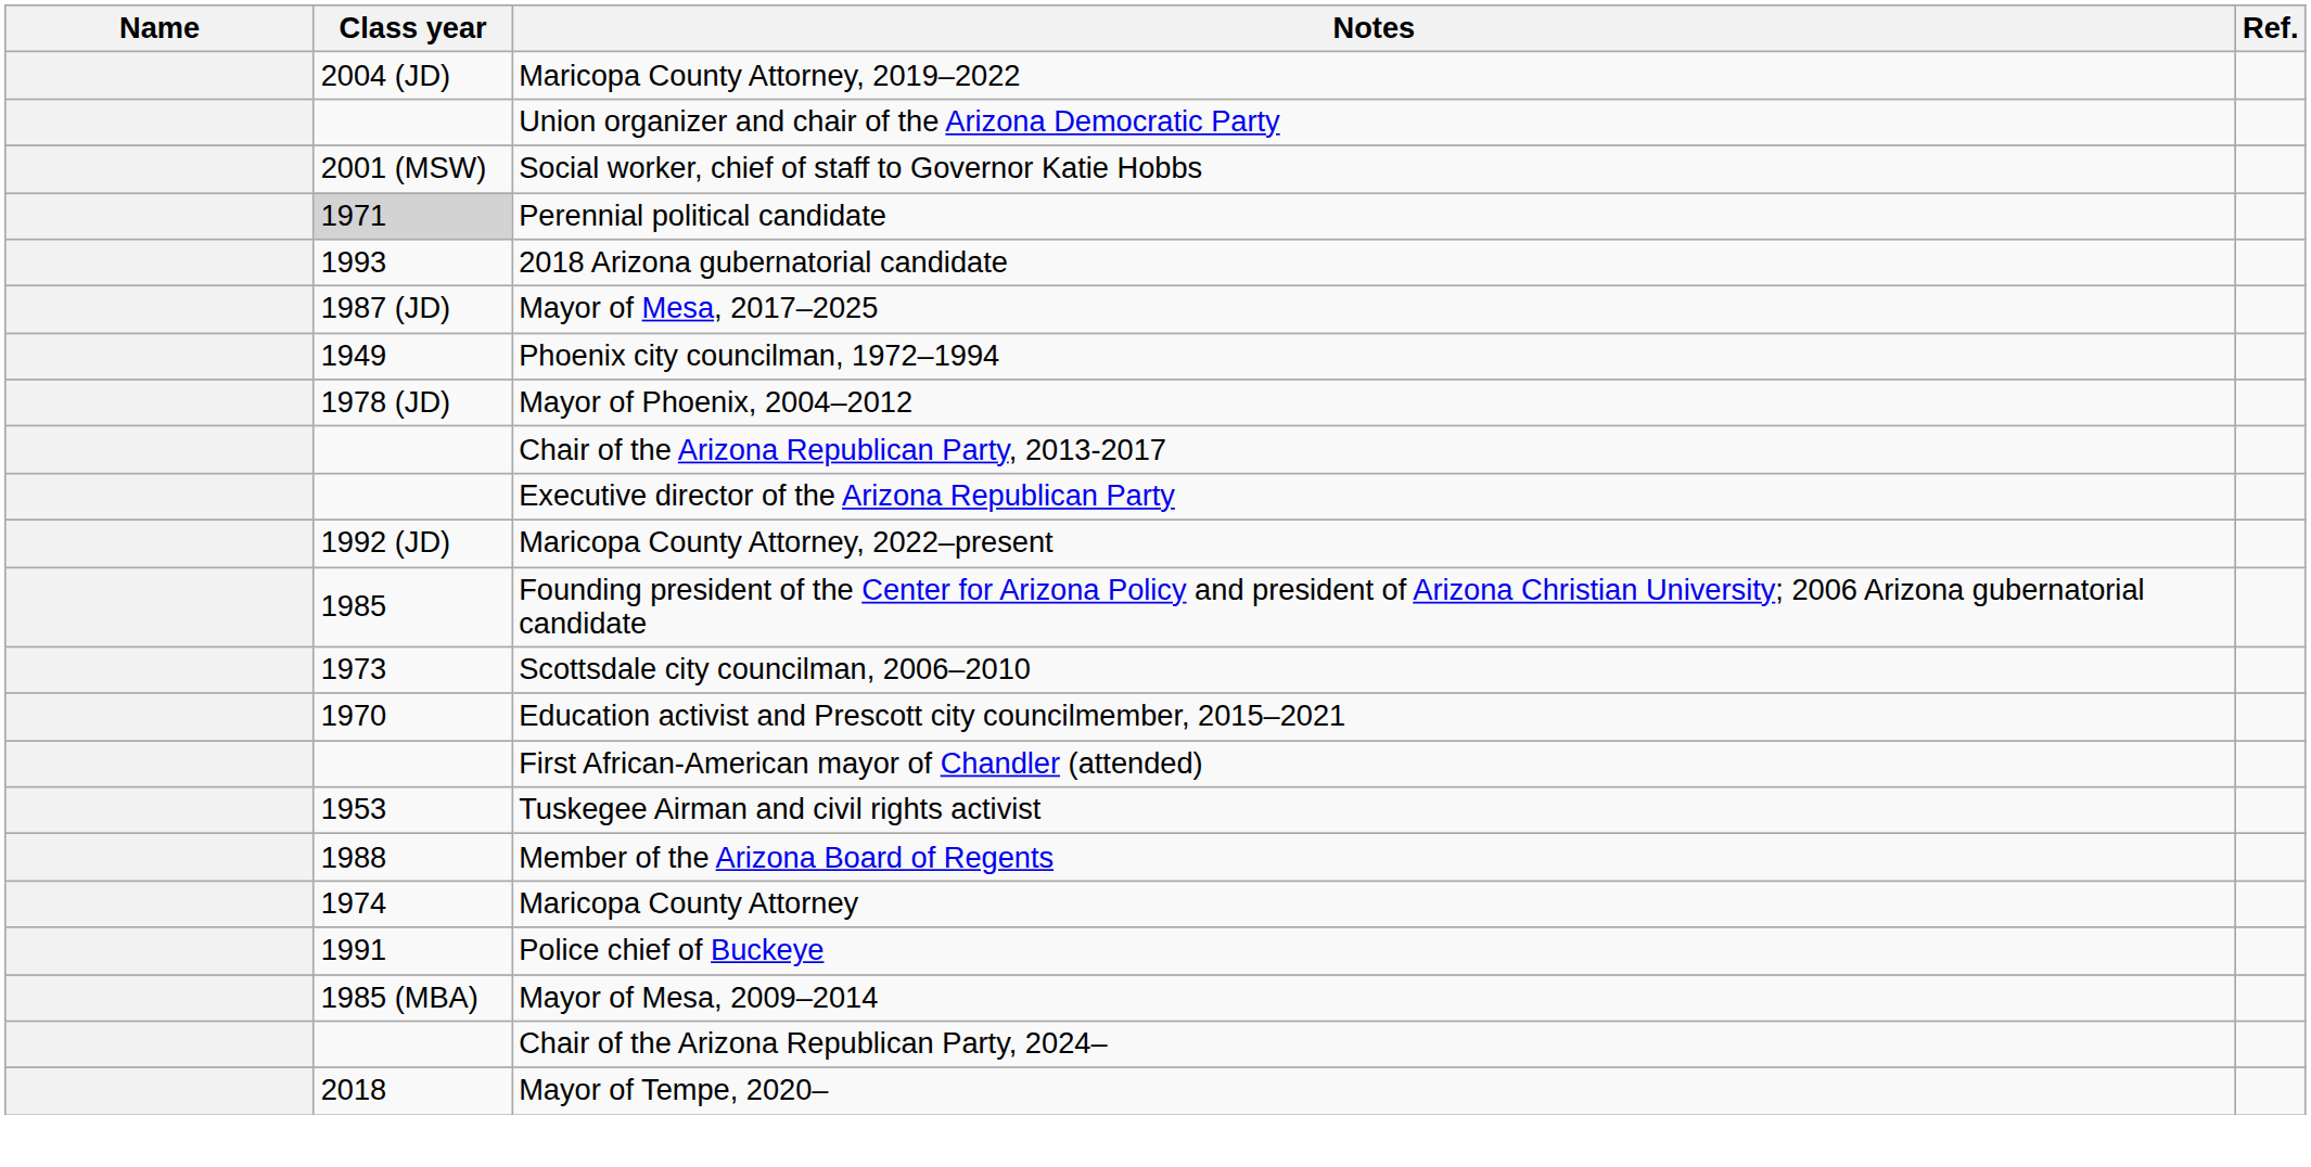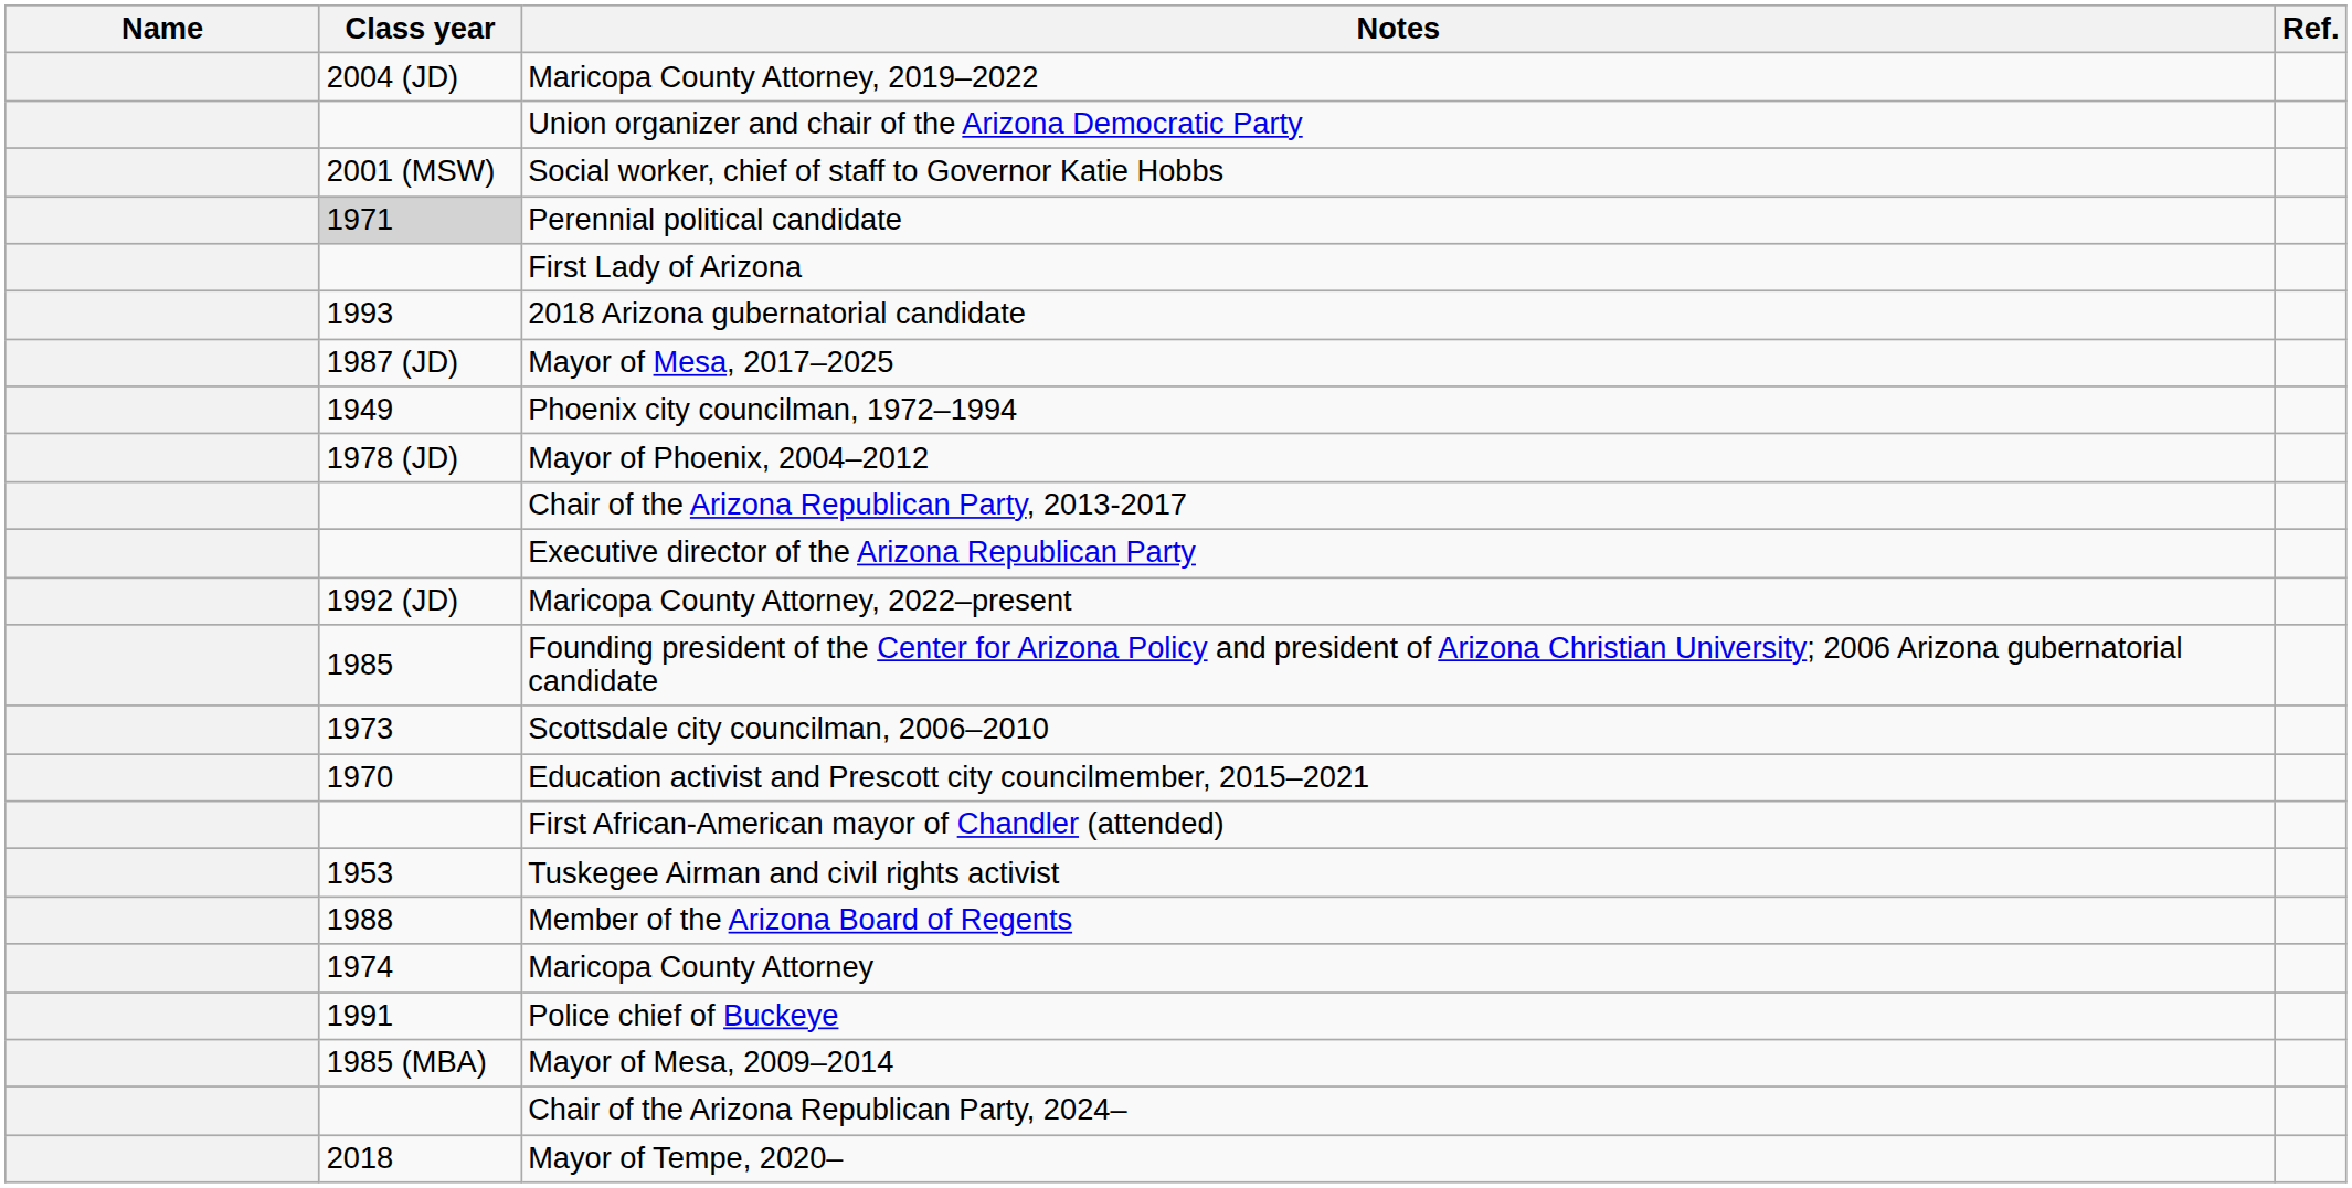+ row: First Lady of Arizona
